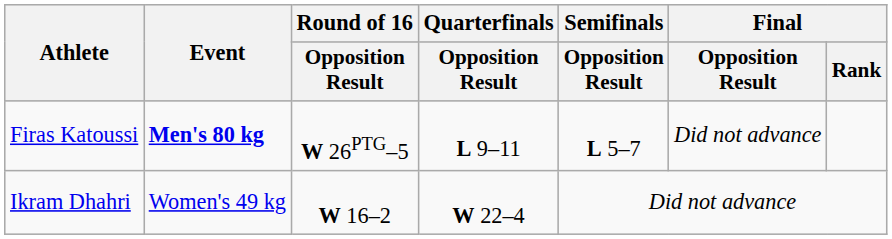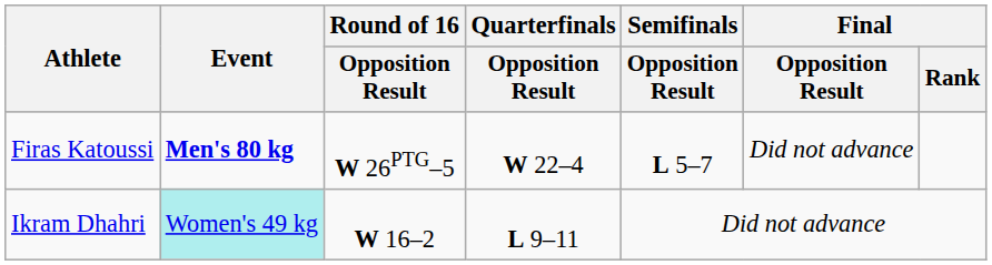Firas Katoussi | Quarterfinals / Opposition Result: L 9–11 -> W 22–4
Ikram Dhahri | Event: no background -> paleturquoise background
Ikram Dhahri | Quarterfinals / Opposition Result: W 22–4 -> L 9–11
